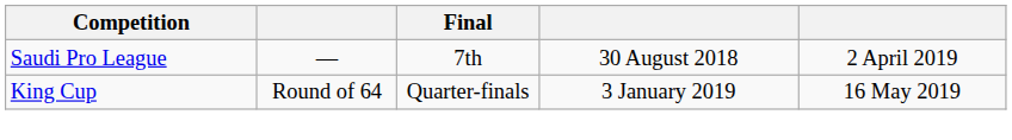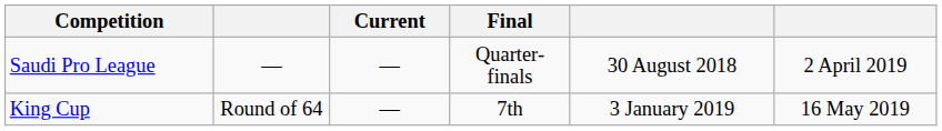+ column: Current | — | —
Saudi Pro League | Final: 7th -> Quarter-finals
King Cup | Final: Quarter-finals -> 7th
